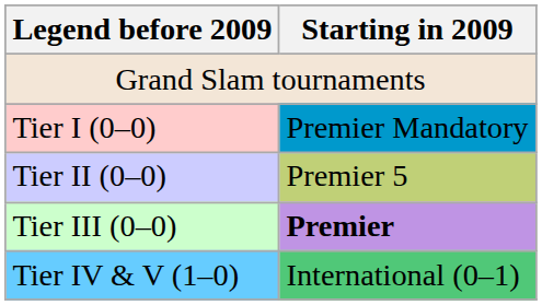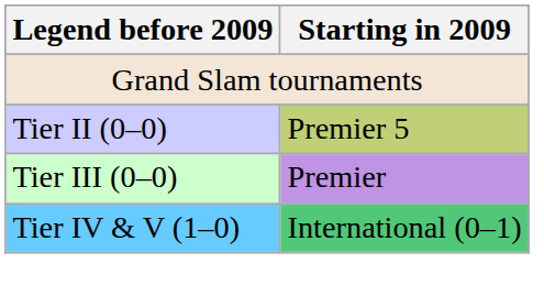- row: Tier I (0–0) | Premier Mandatory
Tier III (0–0) | Starting in 2009: bold -> normal
